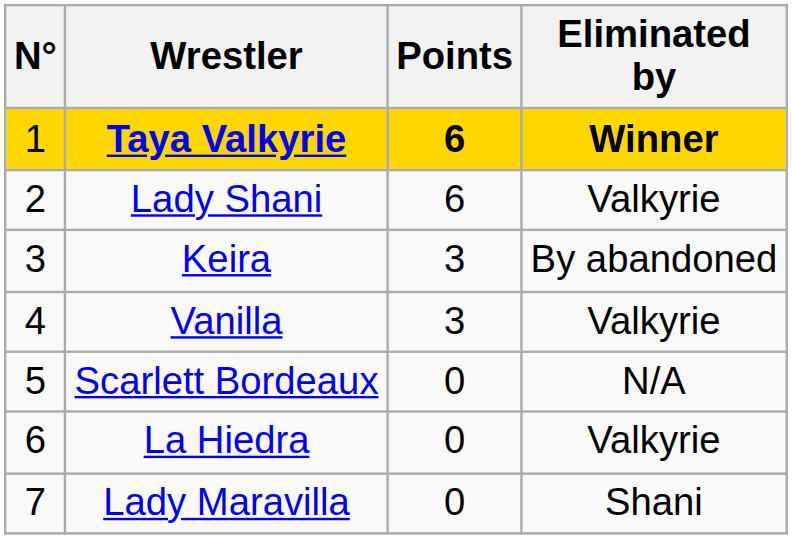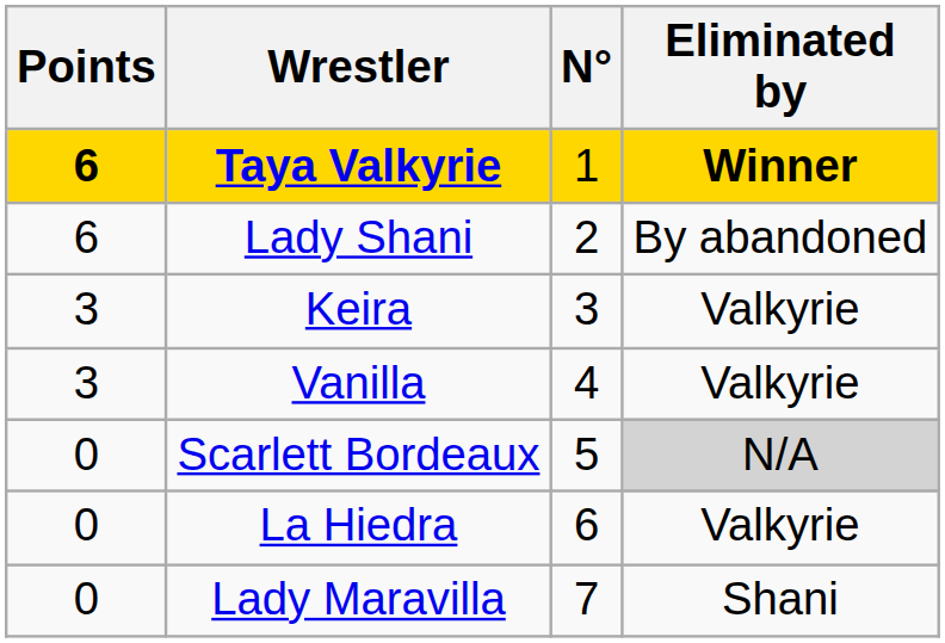columns swapped: N° <-> Points
Lady Shani | Eliminated by: Valkyrie -> By abandoned
Keira | Eliminated by: By abandoned -> Valkyrie
Scarlett Bordeaux | Eliminated by: no background -> lightgrey background
